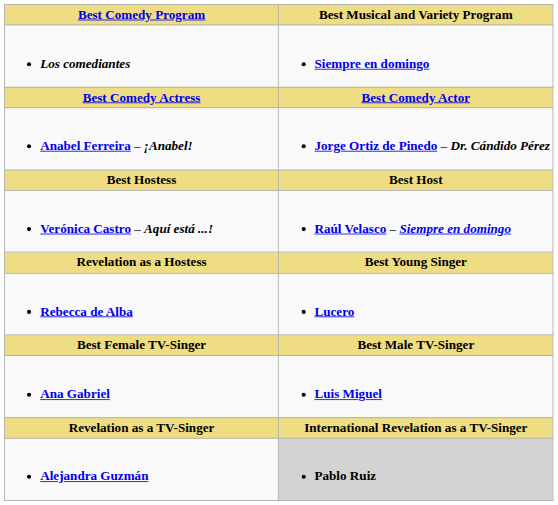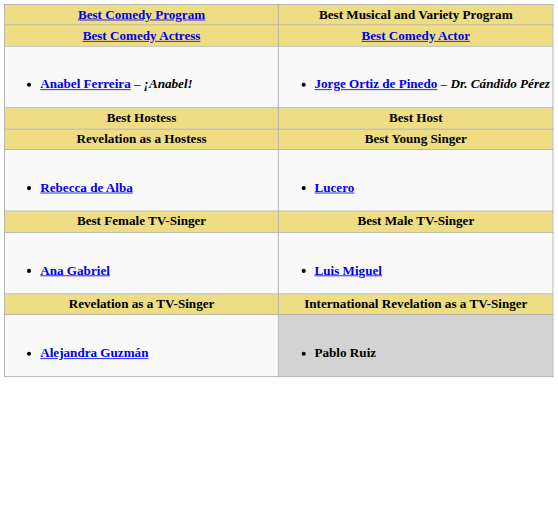- row: Los comediantes | Siempre en domingo
- row: Verónica Castro – Aquí está ...! | Raúl Velasco – Siempre en domingo
